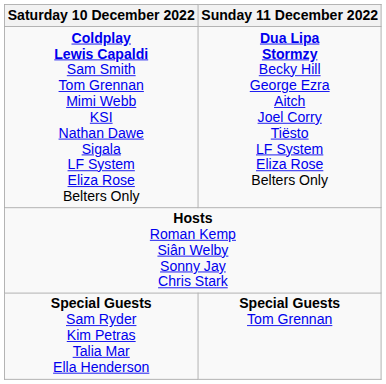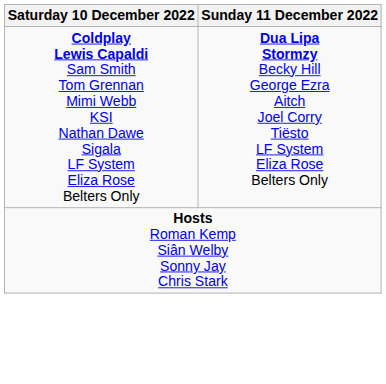- row: Special Guests Sam Ryder Kim Petras Talia Mar Ella Henderson | Special Guests Tom Grennan
